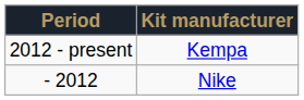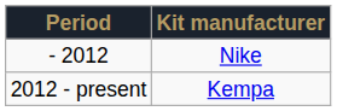rows swapped: - 2012 <-> 2012 - present
